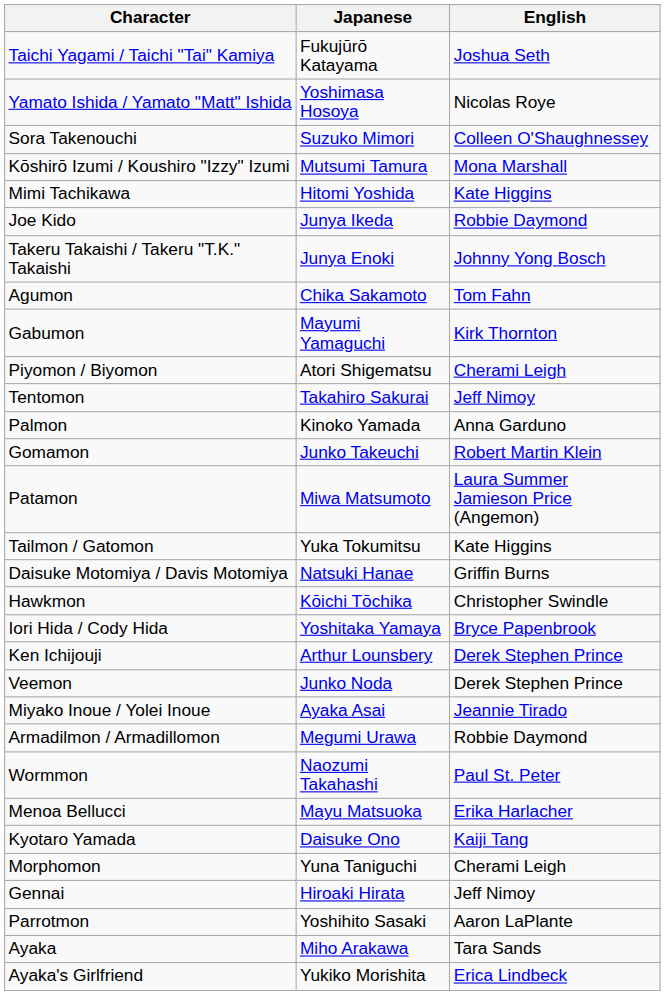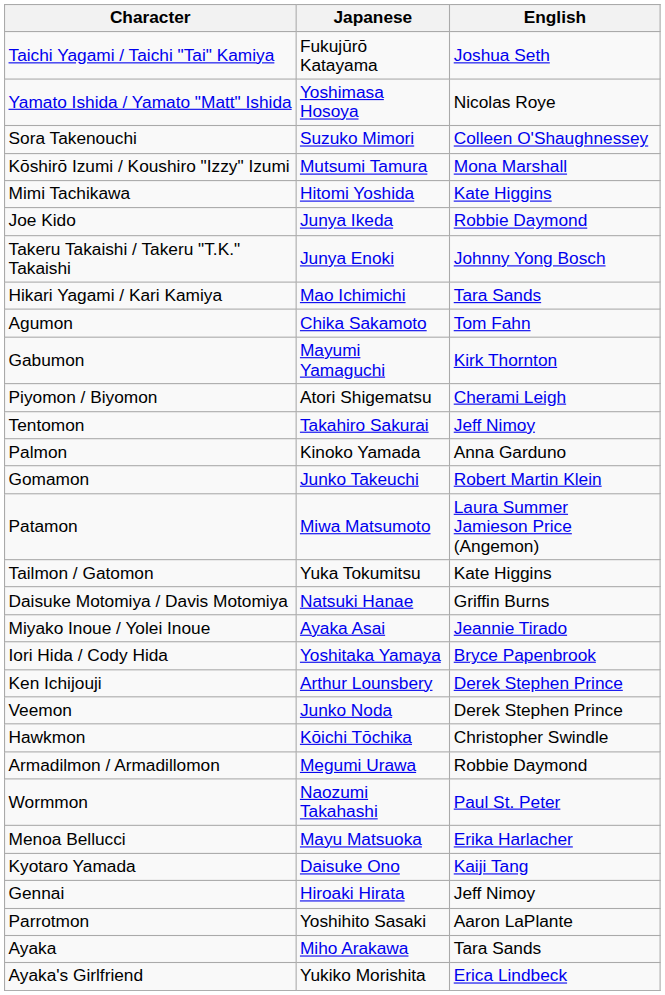+ row: Hikari Yagami / Kari Kamiya | Mao Ichimichi | Tara Sands
rows swapped: Miyako Inoue / Yolei Inoue <-> Hawkmon
- row: Morphomon | Yuna Taniguchi | Cherami Leigh
